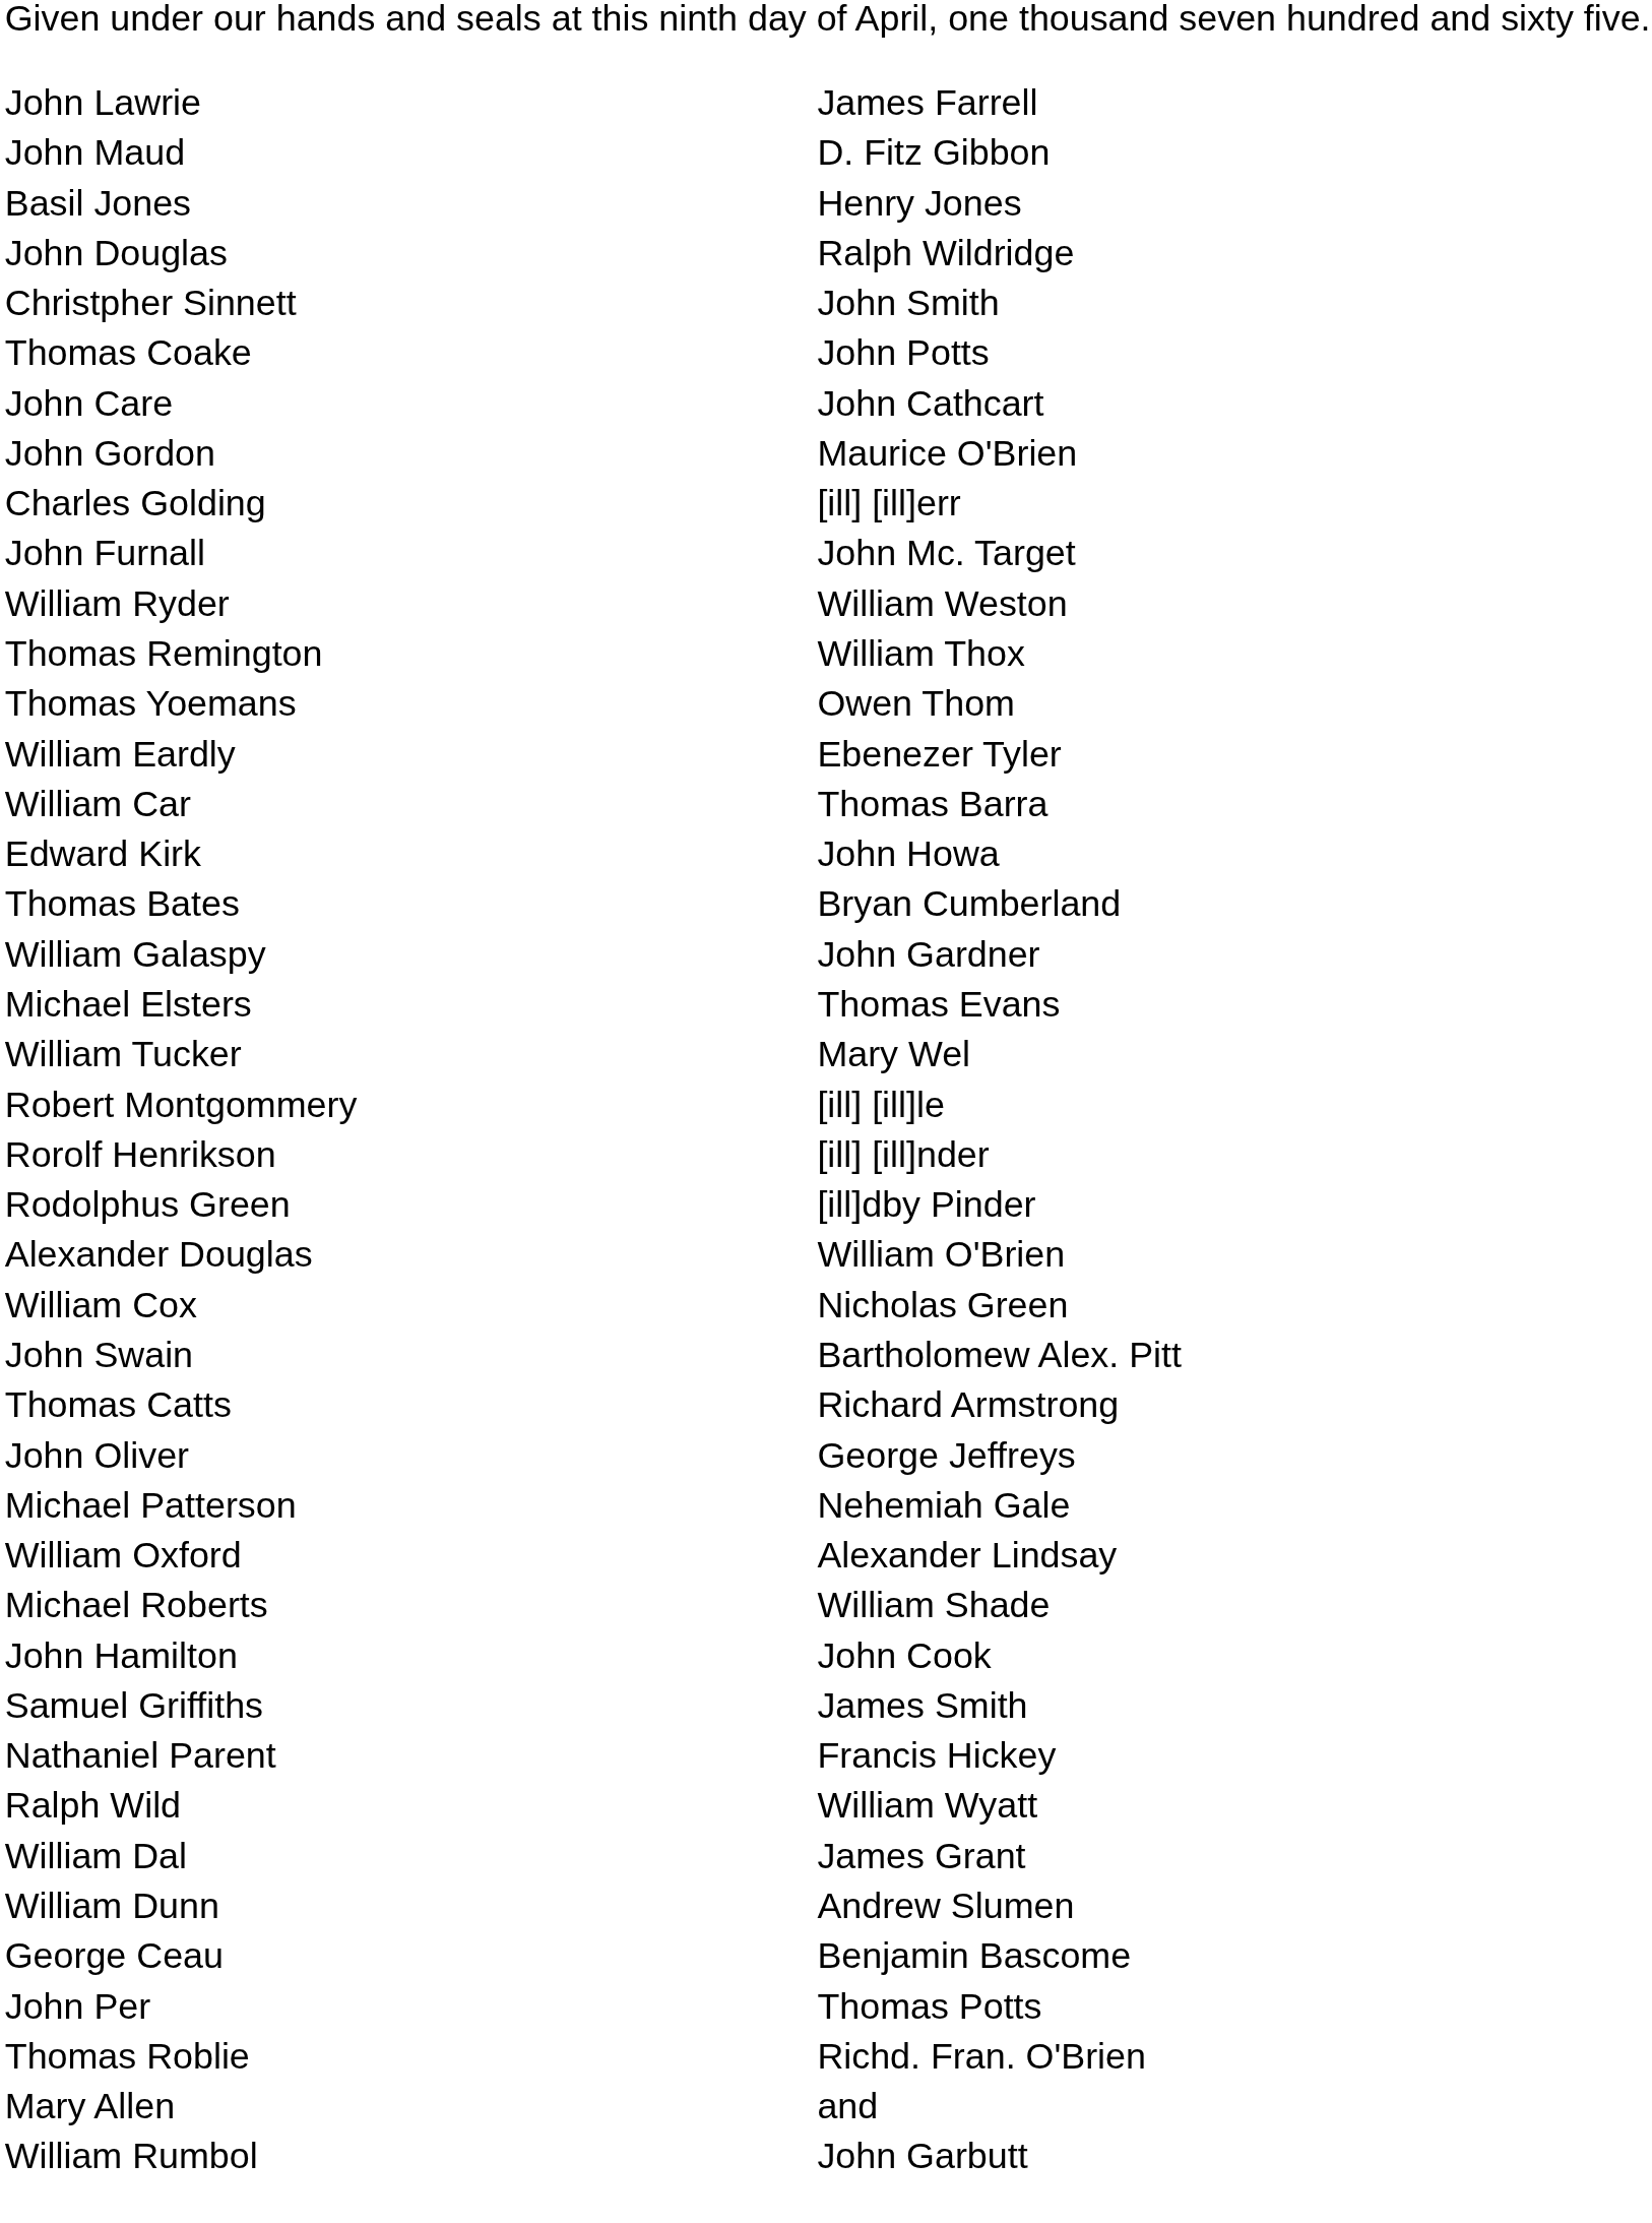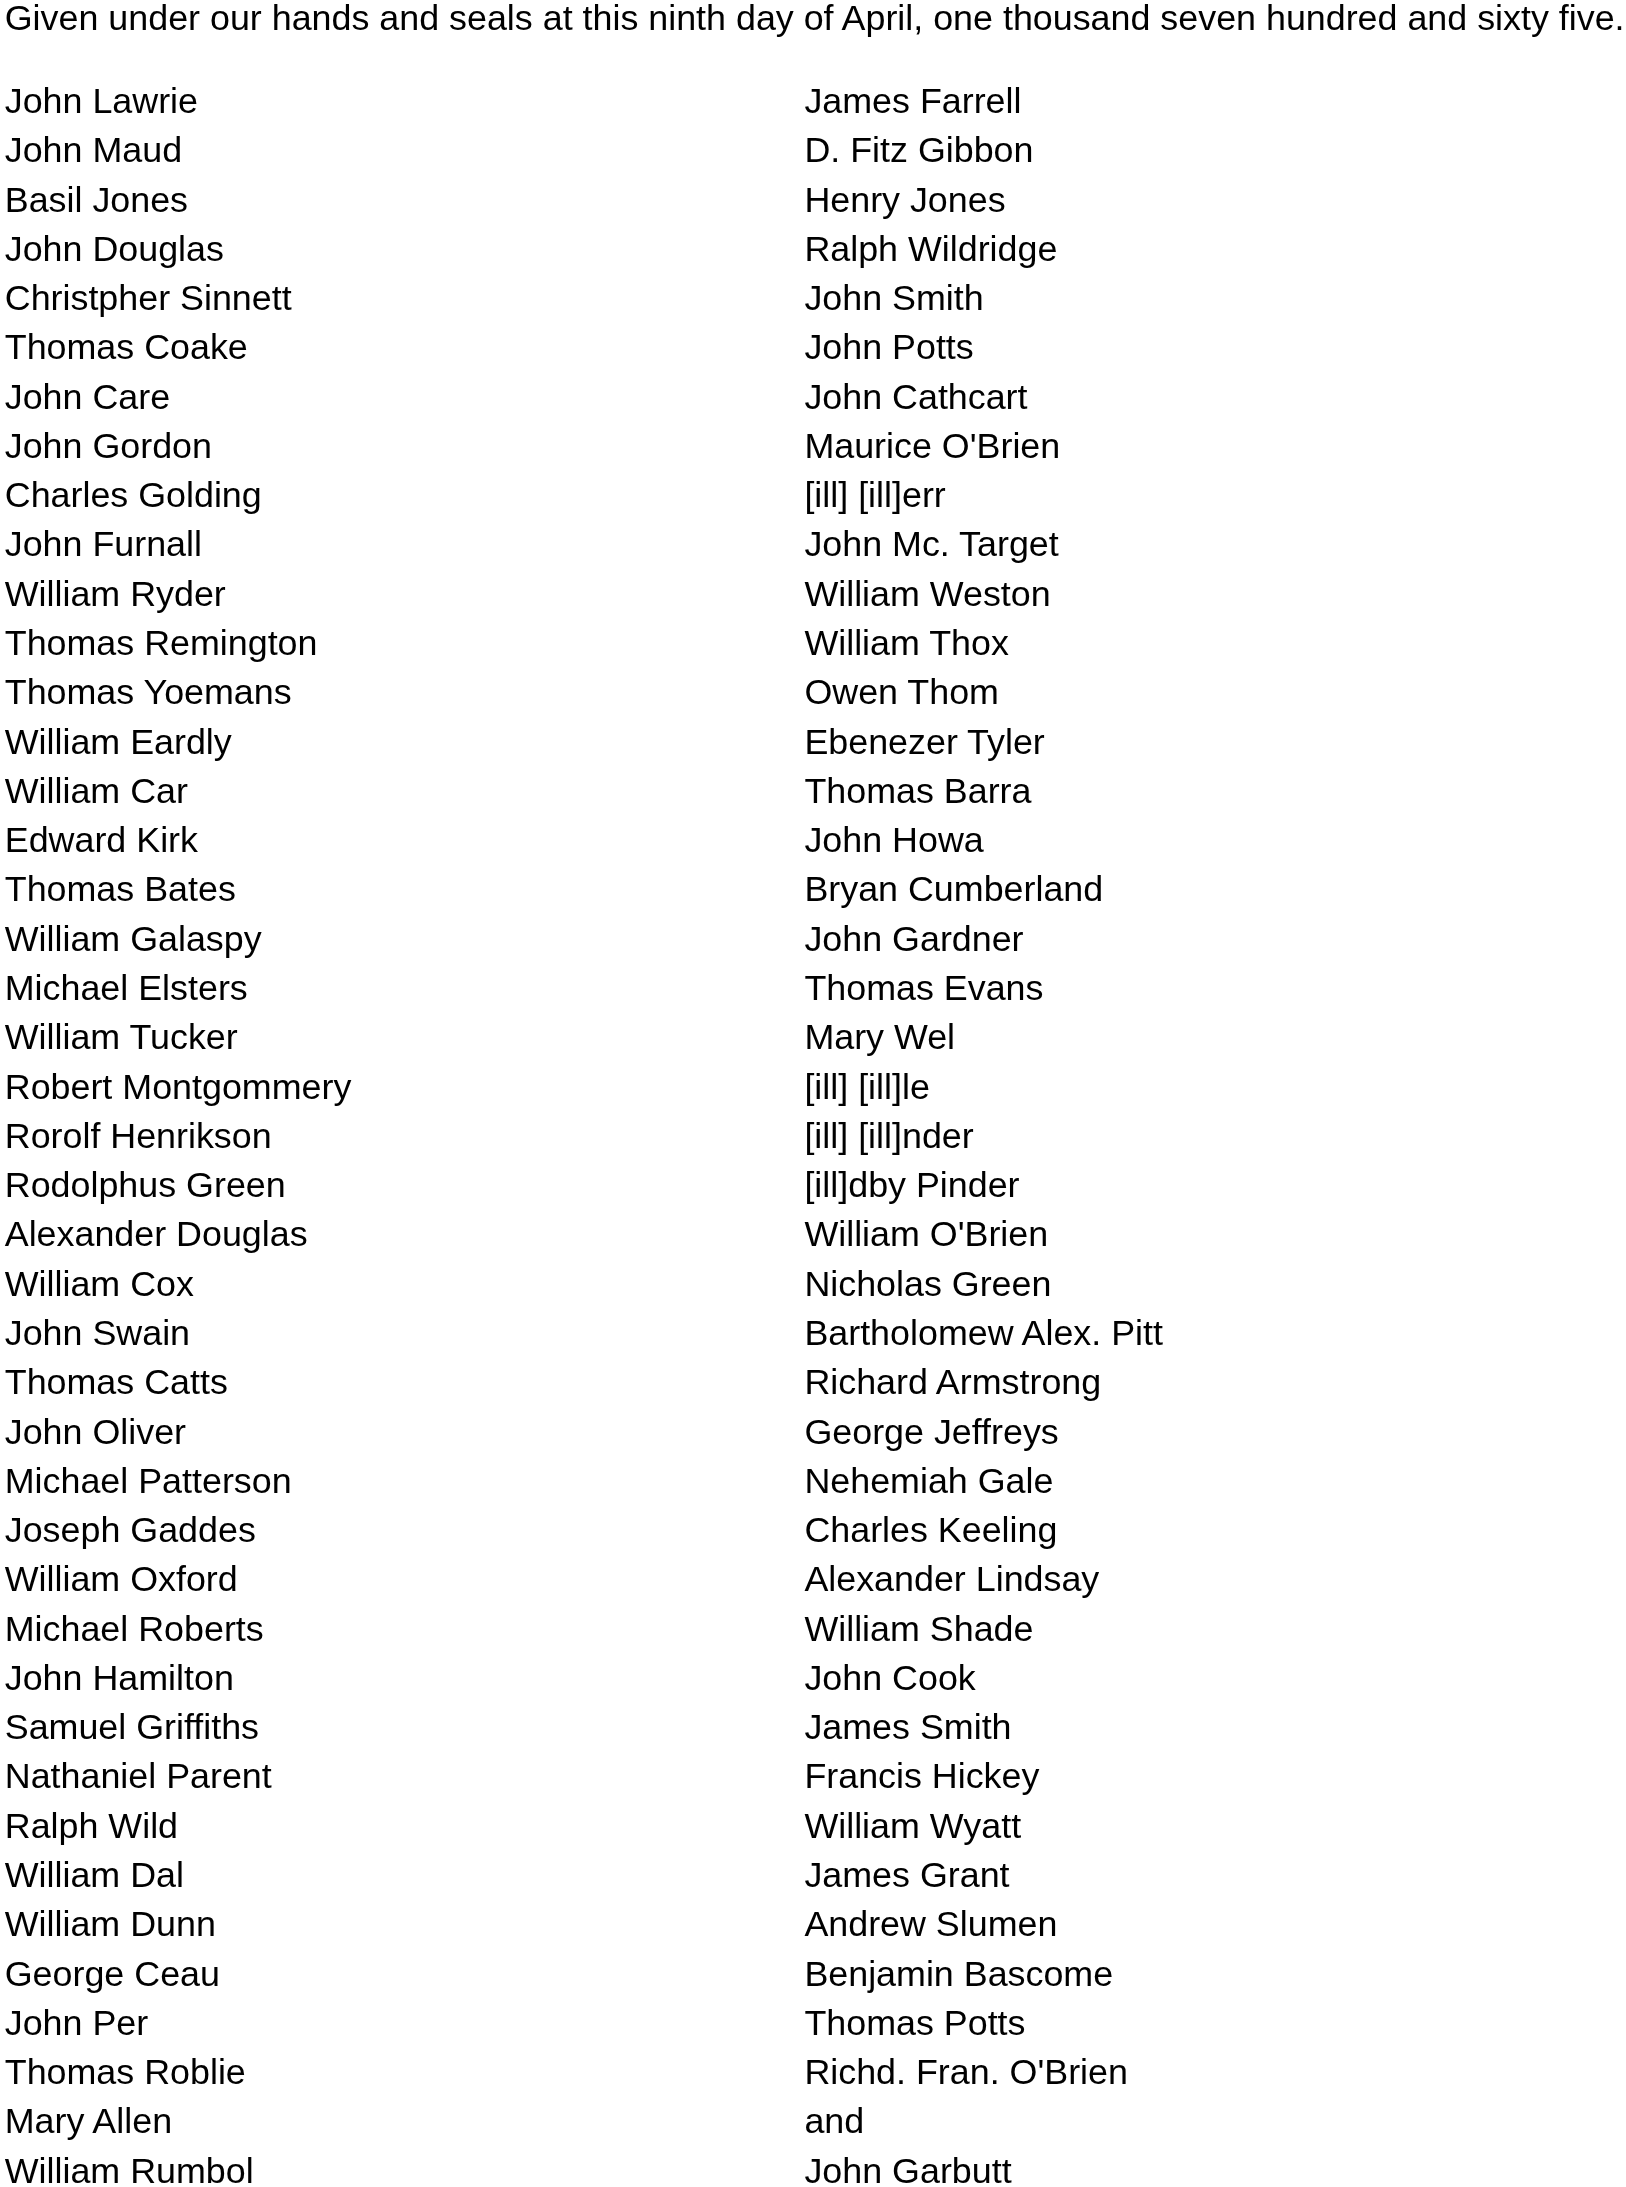+ row: Joseph Gaddes | Charles Keeling
